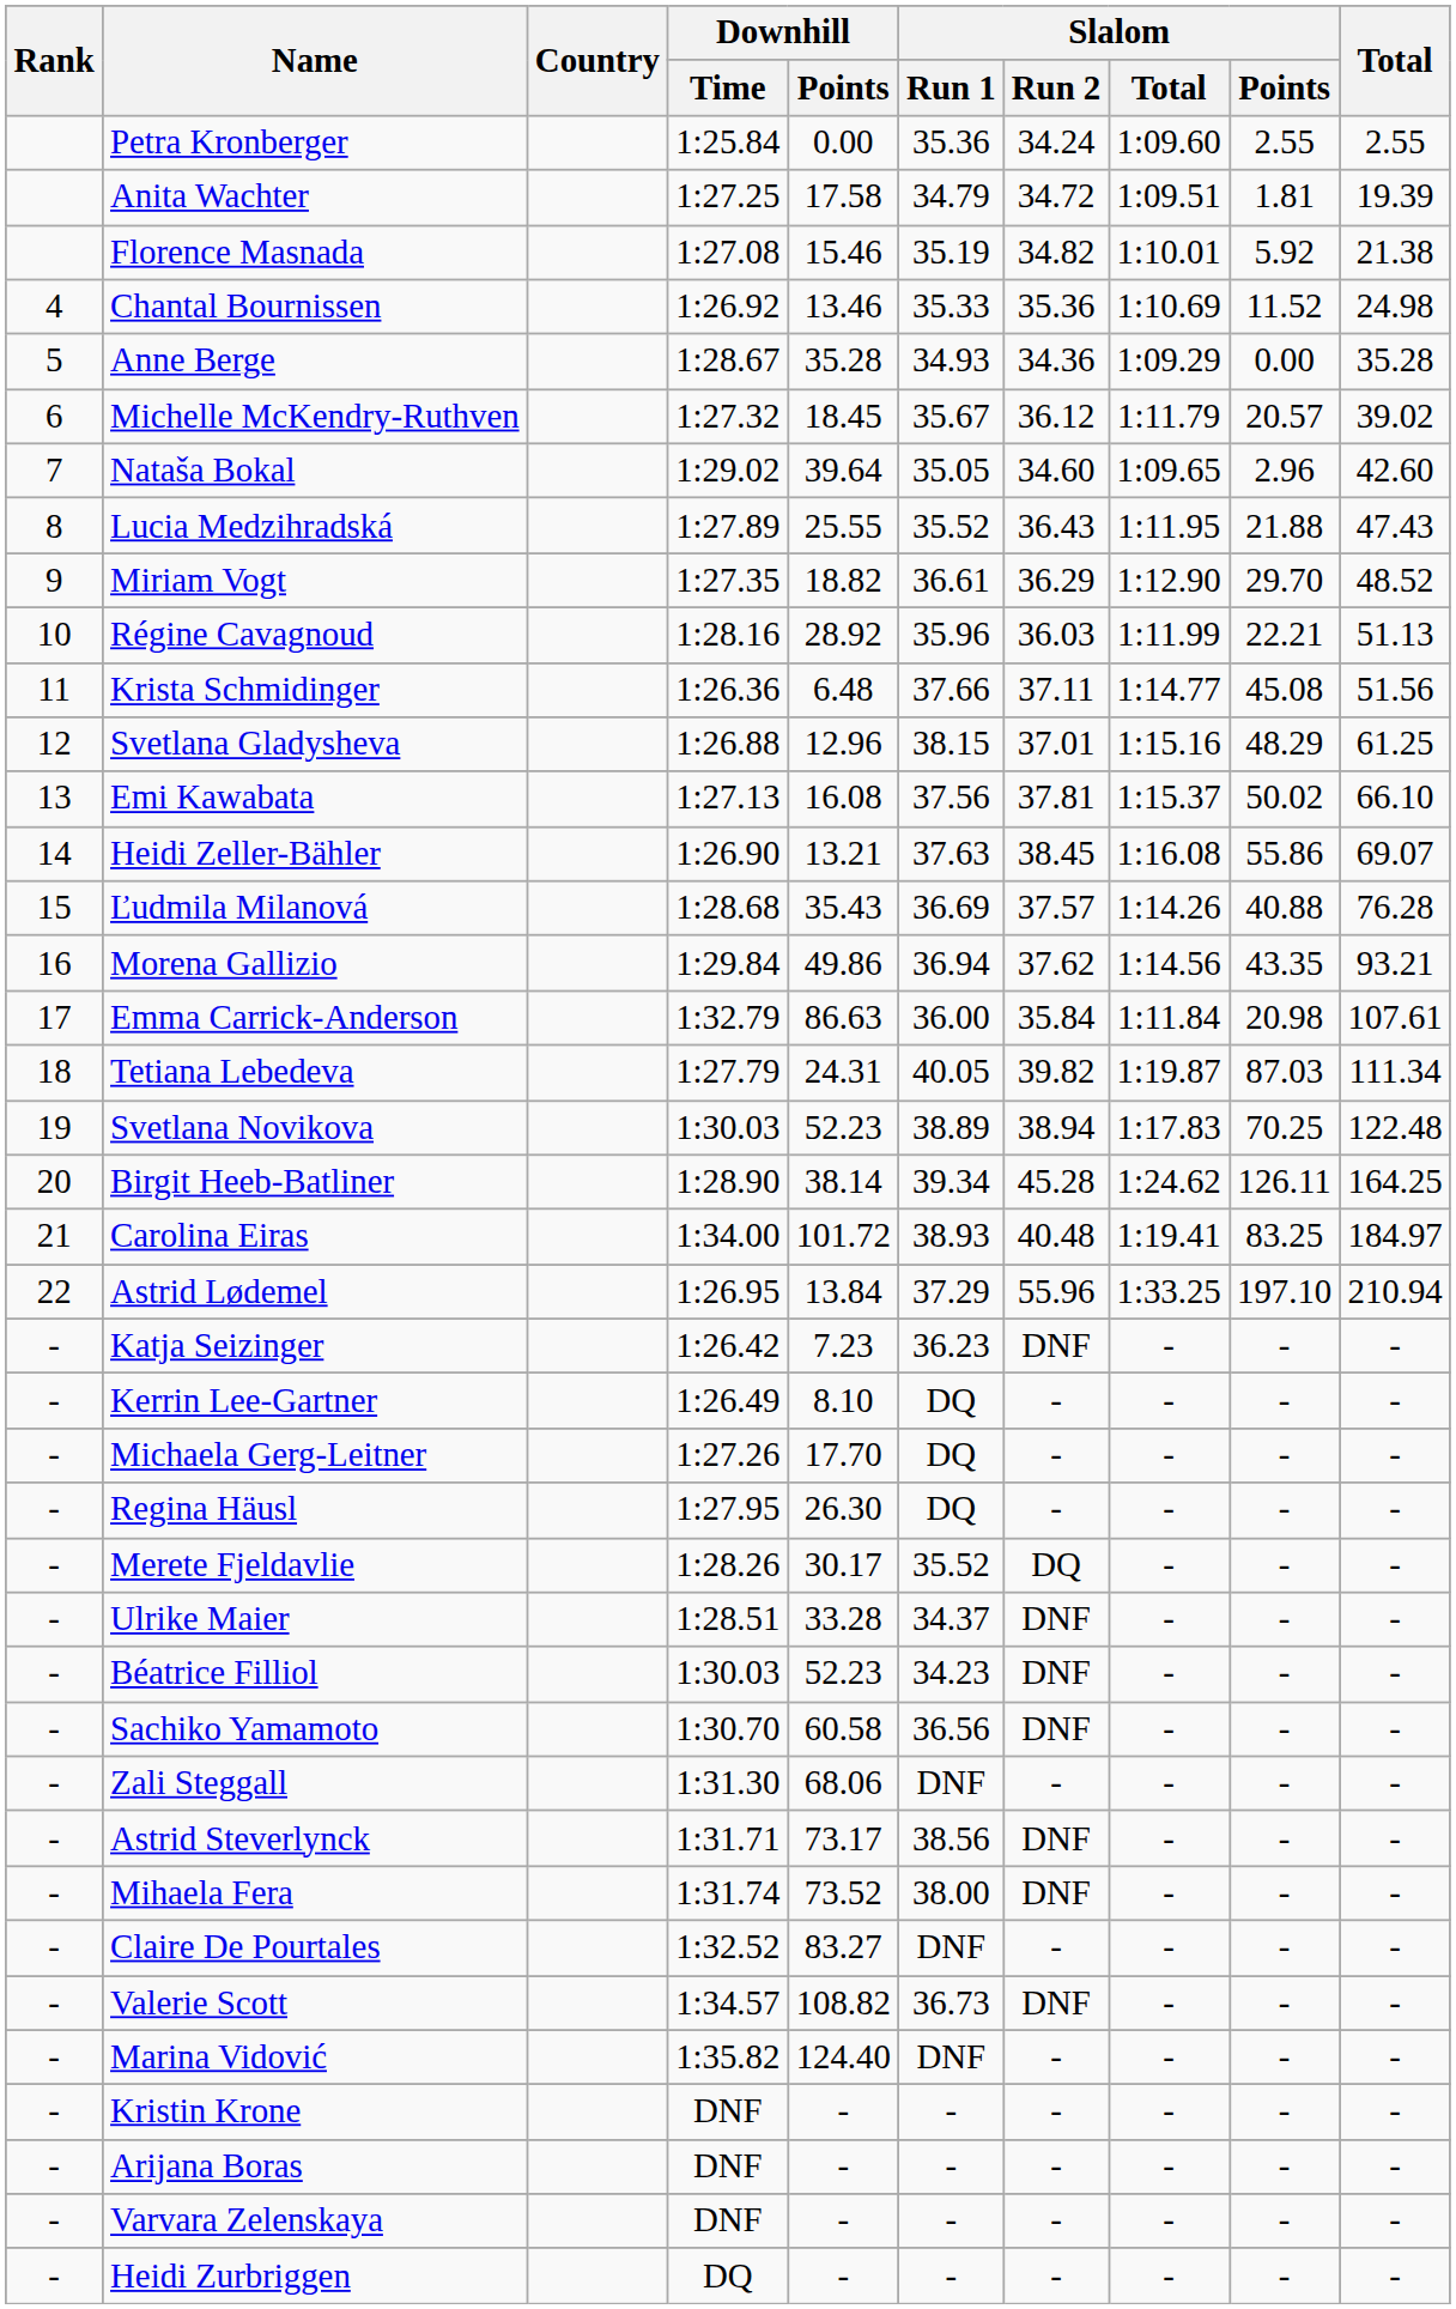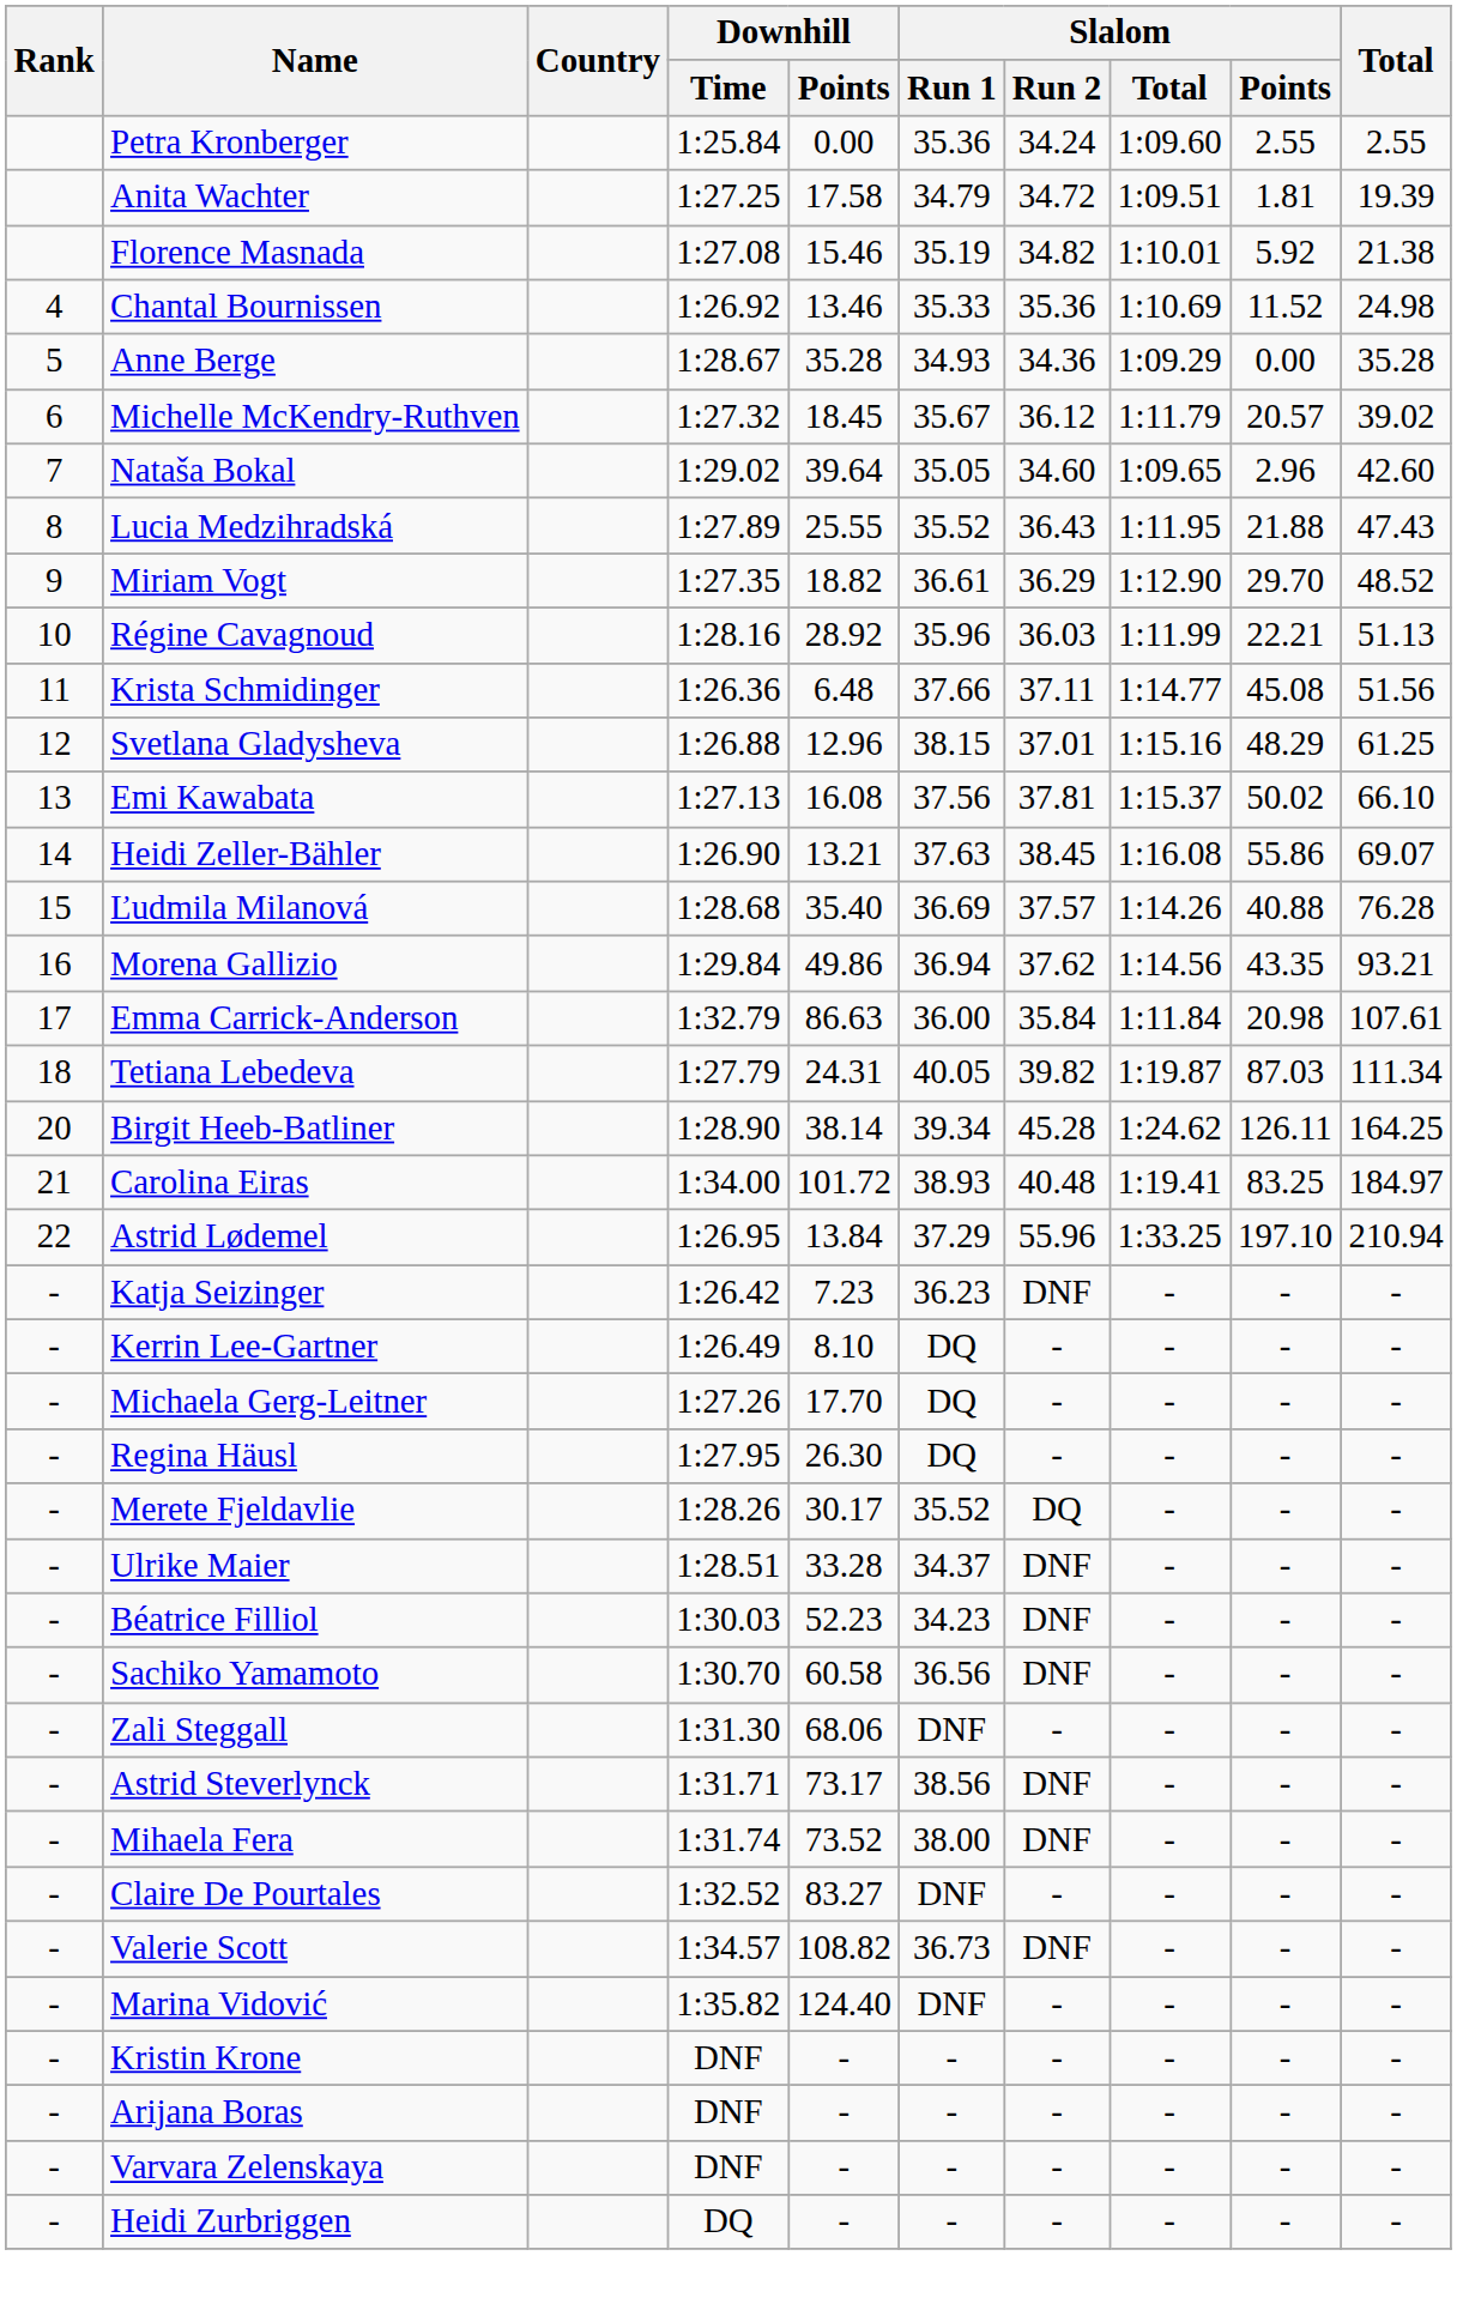Ľudmila Milanová | Downhill / Points: 35.43 -> 35.40
- row: 19 | Svetlana Novikova | 1:30.03 | 52.23 | 38.89 | 38.94 | 1:17.83 | 70.25 | 122.48
